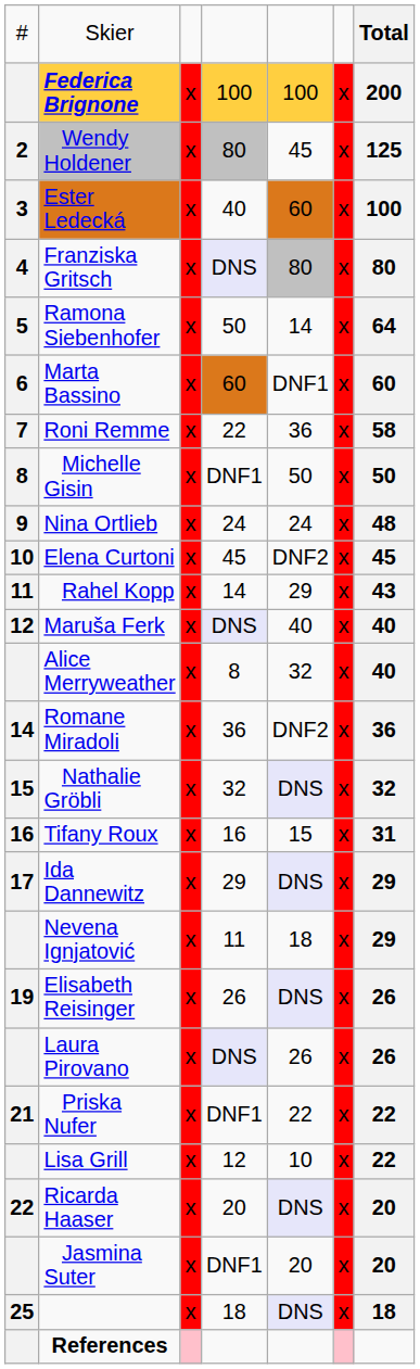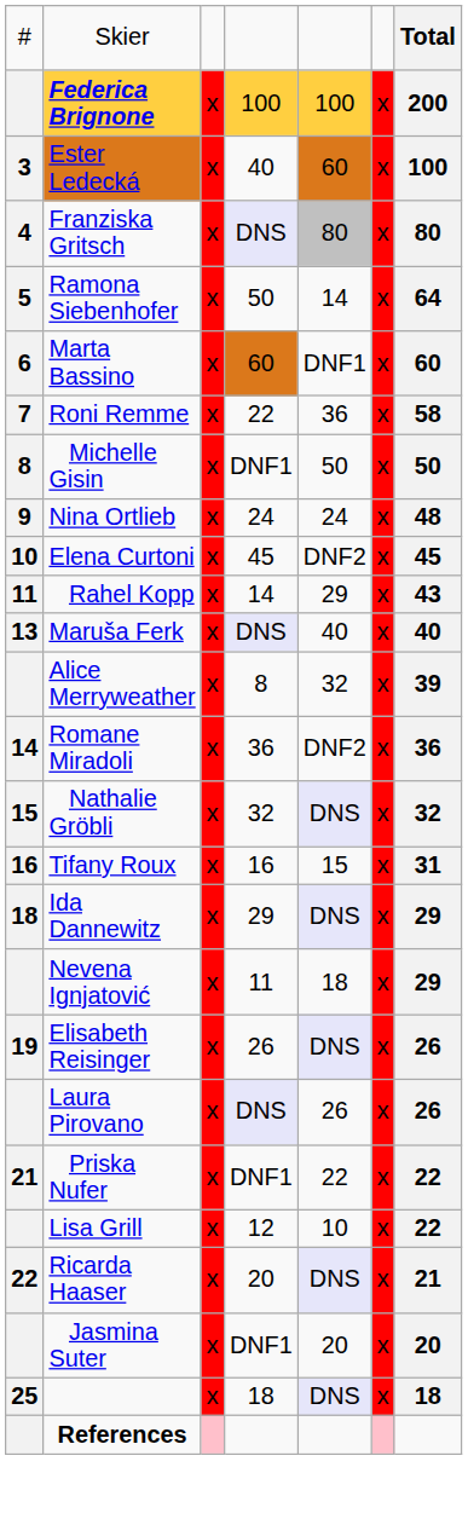- row: 2 | Wendy Holdener | x | 80 | 45 | x | 125
Maruša Ferk | column 1: 12 -> 13
Alice Merryweather | column 7: 40 -> 39
Ida Dannewitz | column 1: 17 -> 18
Ricarda Haaser | column 7: 20 -> 21
